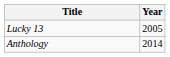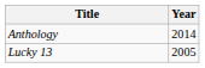rows swapped: Lucky 13 <-> Anthology
